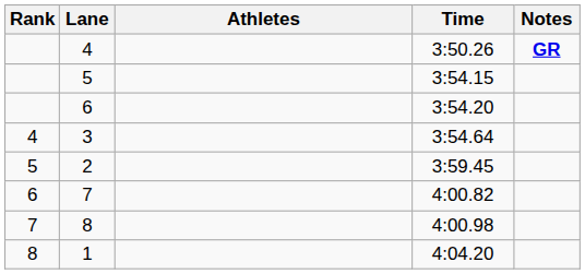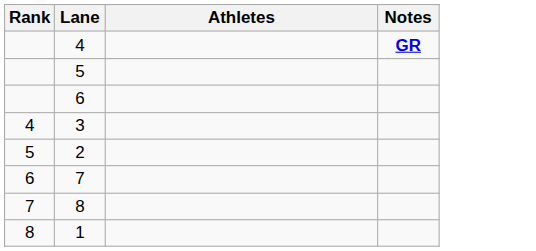- column: Time | 3:50.26 | 3:54.15 | 3:54.20 | 3:54.64 | 3:59.45 | 4:00.82 | 4:00.98 | 4:04.20
